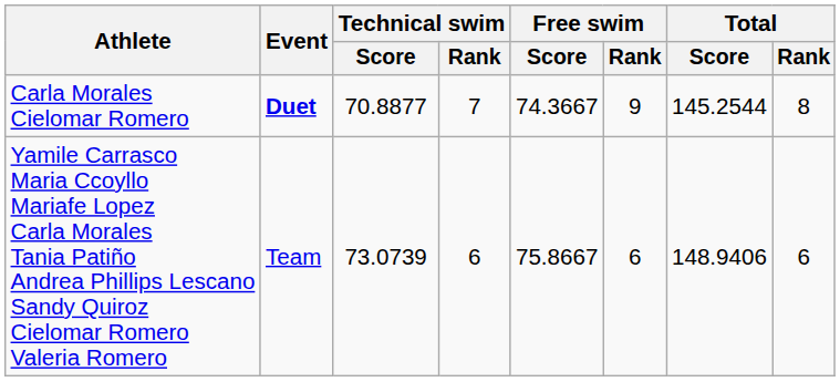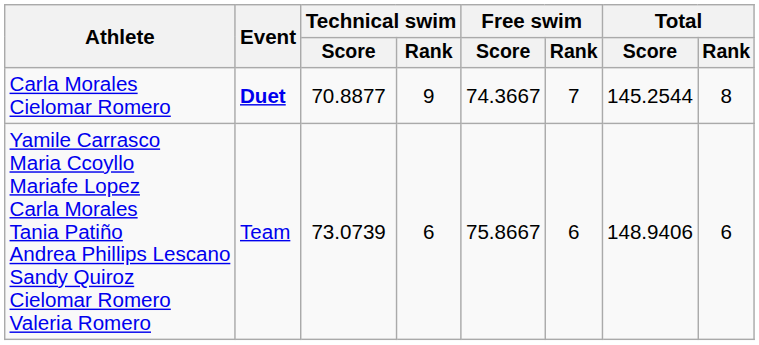Carla Morales Cielomar Romero | Technical swim / Rank: 7 -> 9
Carla Morales Cielomar Romero | Free swim / Rank: 9 -> 7
